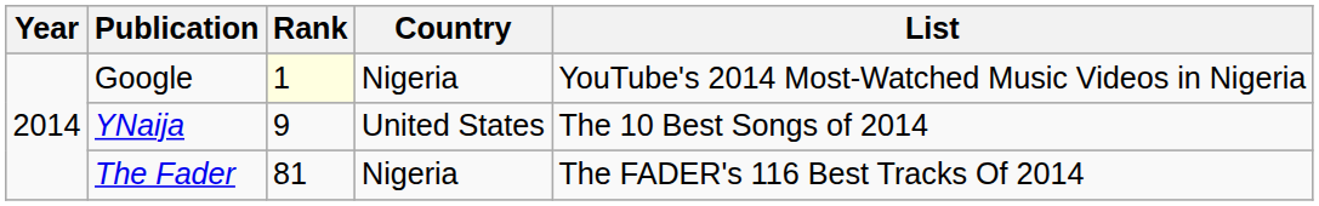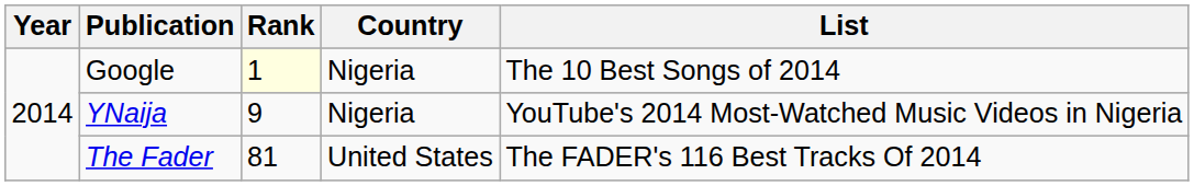Google | List: YouTube's 2014 Most-Watched Music Videos in Nigeria -> The 10 Best Songs of 2014
YNaija | Country: United States -> Nigeria
YNaija | List: The 10 Best Songs of 2014 -> YouTube's 2014 Most-Watched Music Videos in Nigeria
The Fader | Country: Nigeria -> United States
